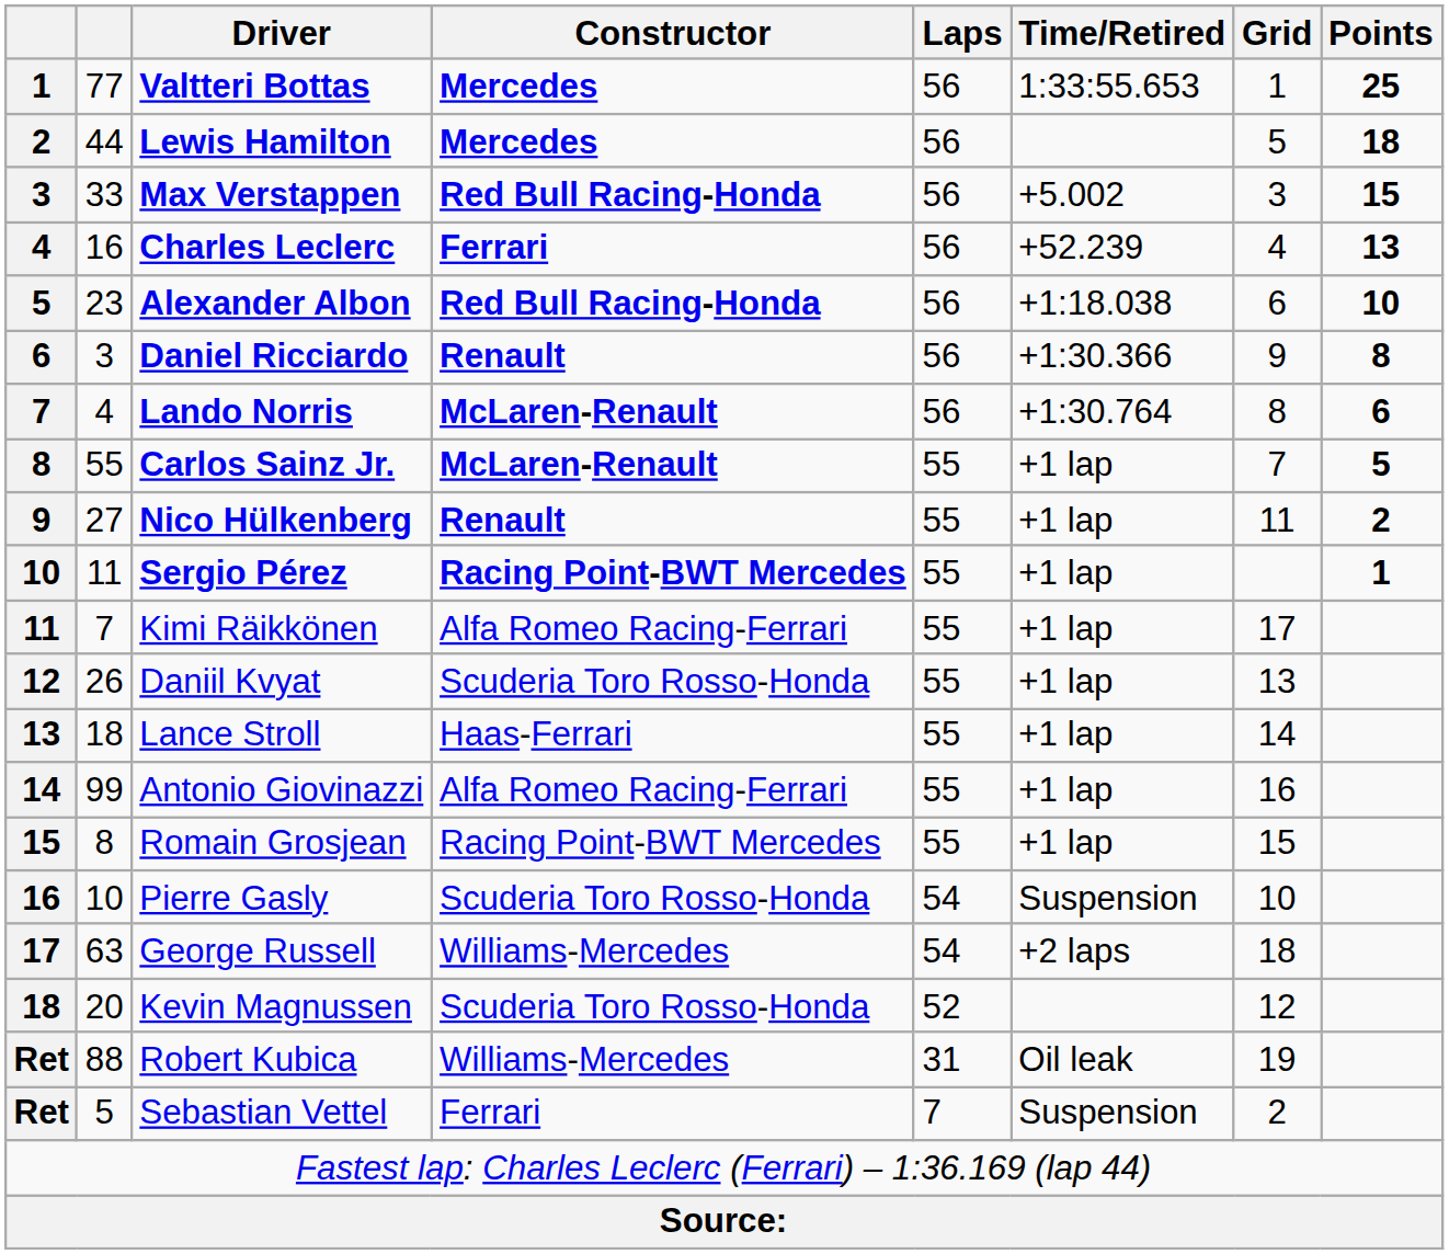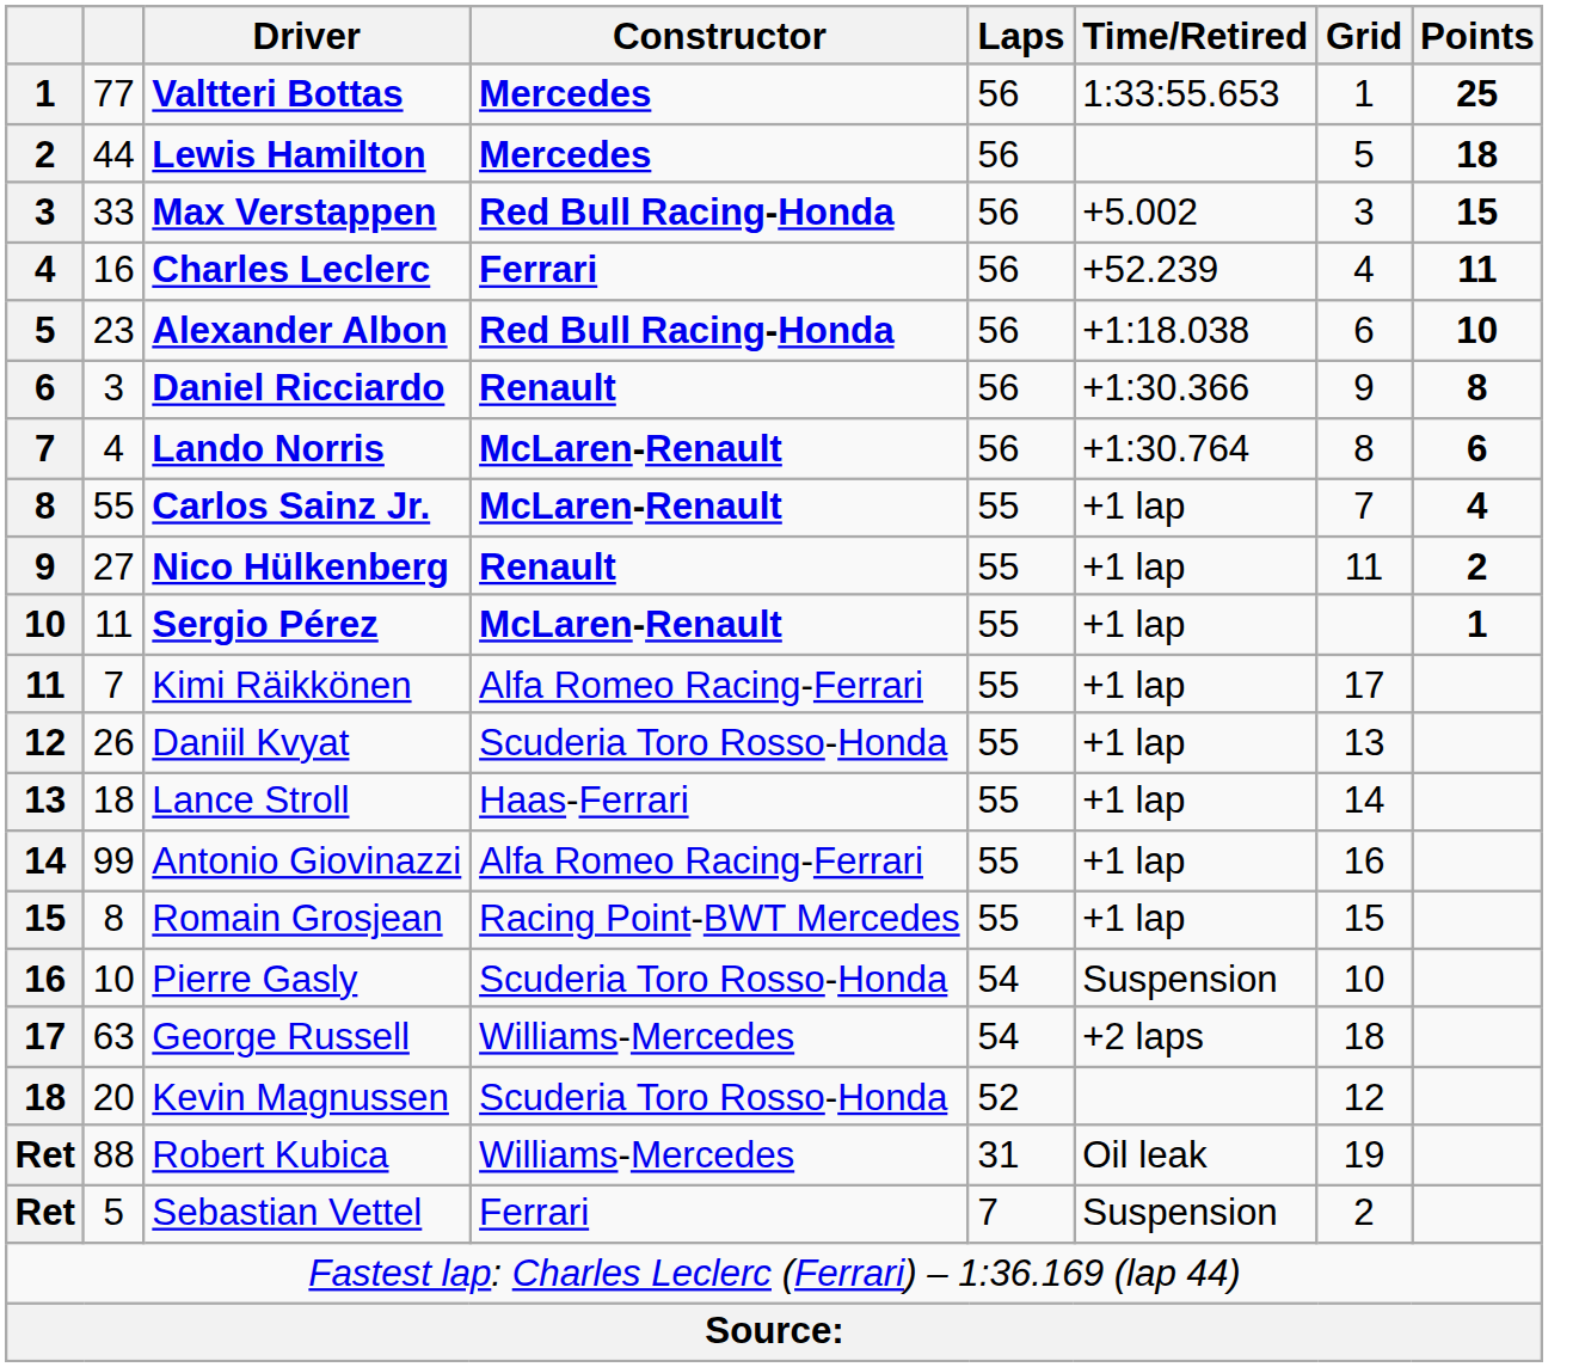Charles Leclerc | Points: 13 -> 11
Carlos Sainz Jr. | Points: 5 -> 4
Sergio Pérez | Constructor: Racing Point-BWT Mercedes -> McLaren-Renault
